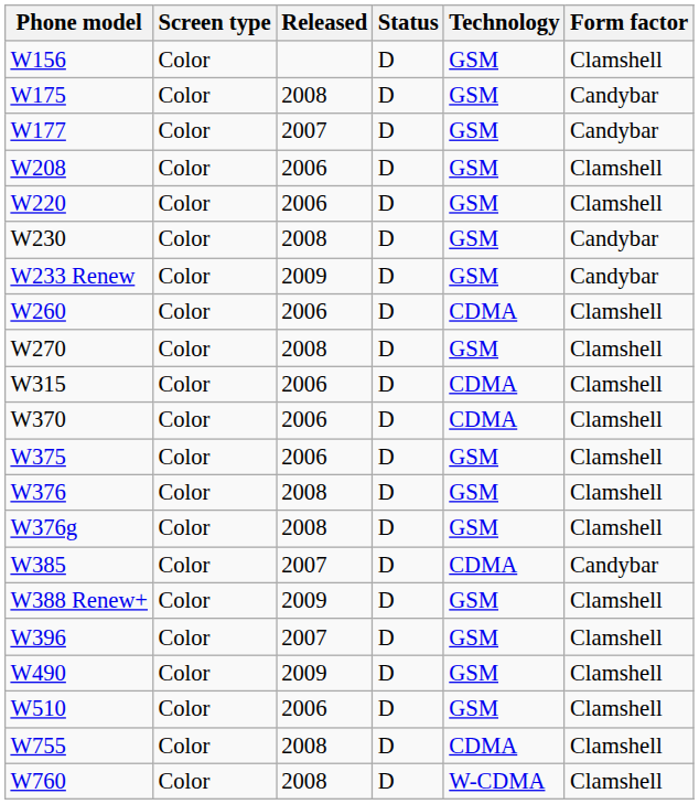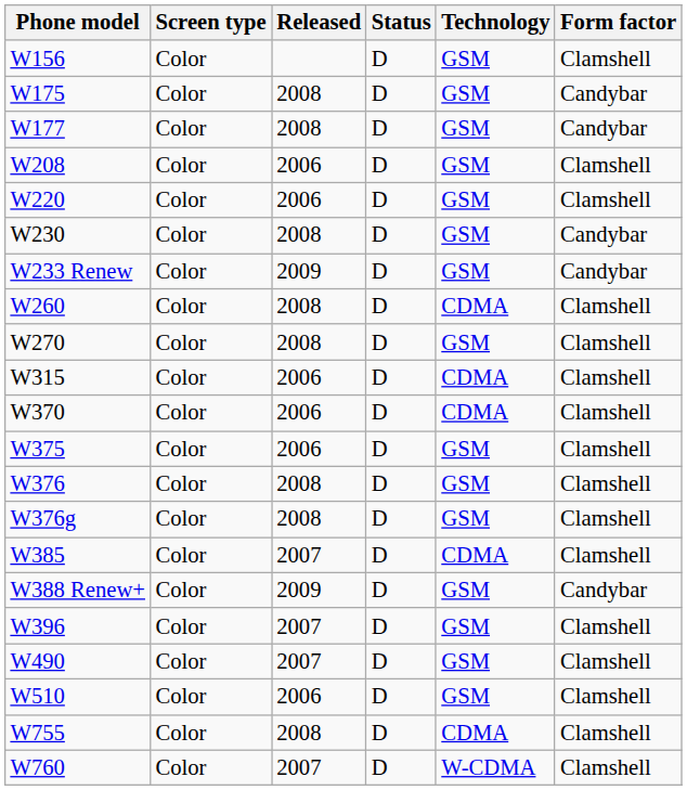W177 | Released: 2007 -> 2008
W260 | Released: 2006 -> 2008
W385 | Form factor: Candybar -> Clamshell
W388 Renew+ | Form factor: Clamshell -> Candybar
W490 | Released: 2009 -> 2007
W760 | Released: 2008 -> 2007
